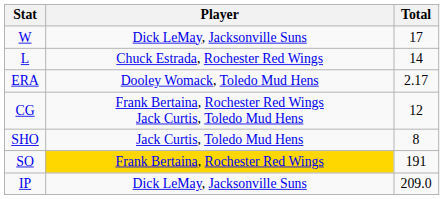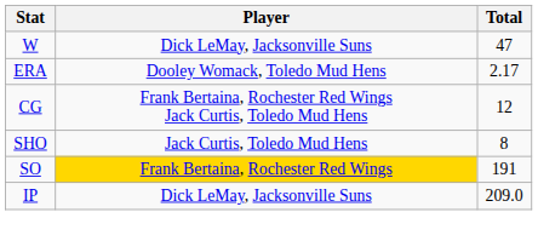W | Total: 17 -> 47
- row: L | Chuck Estrada, Rochester Red Wings | 14
